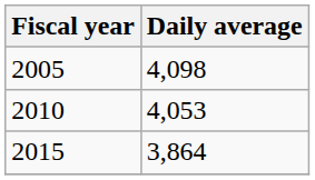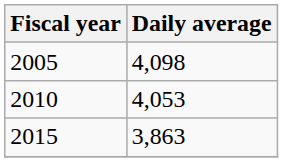2015 | Daily average: 3,864 -> 3,863
